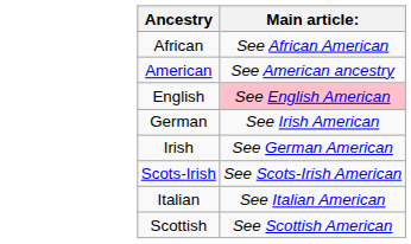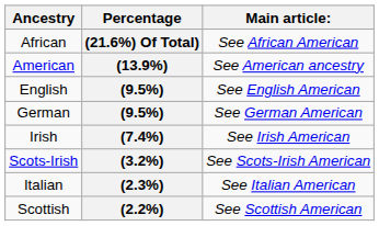+ column: Percentage | (21.6%) Of Total) | (13.9%) | (9.5%) | (9.5%) | (7.4%) | (3.2%) | (2.3%) | (2.2%)
English | Main article:: pink background -> no background
German | Main article:: See Irish American -> See German American
Irish | Main article:: See German American -> See Irish American
